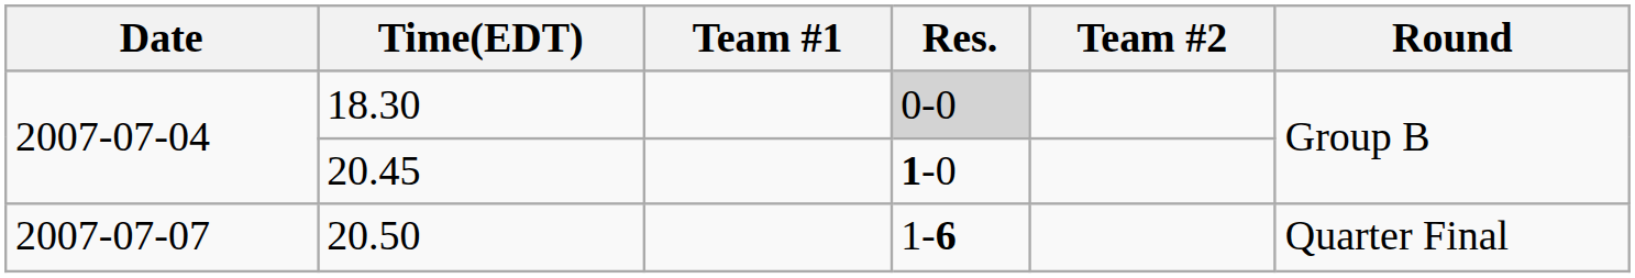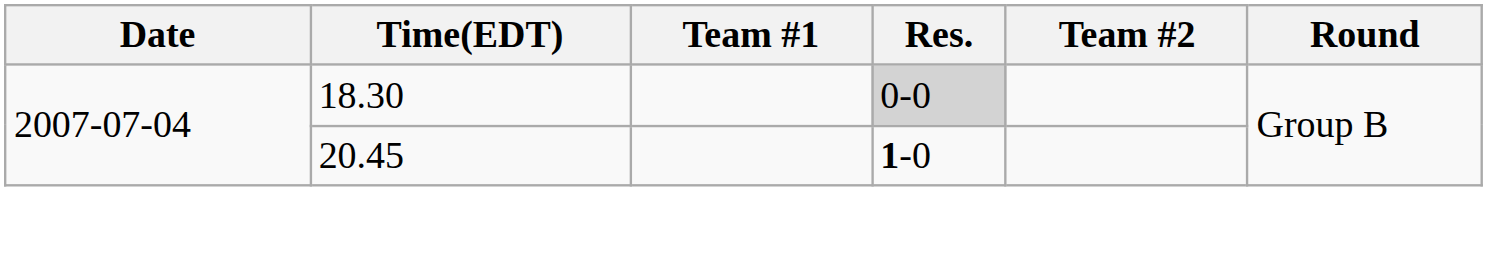- row: 2007-07-07 | 20.50 | 1-6 | Quarter Final
